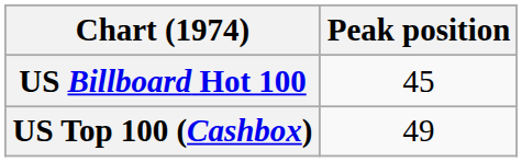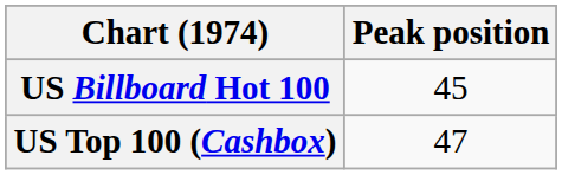US Top 100 (Cashbox) | Peak position: 49 -> 47
